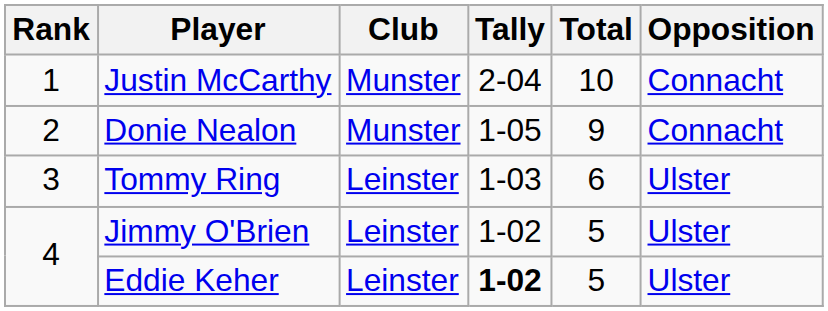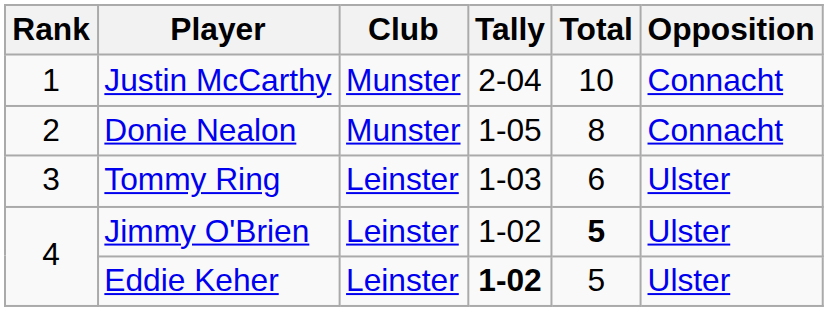Donie Nealon | Total: 9 -> 8
Jimmy O'Brien | Total: normal -> bold
